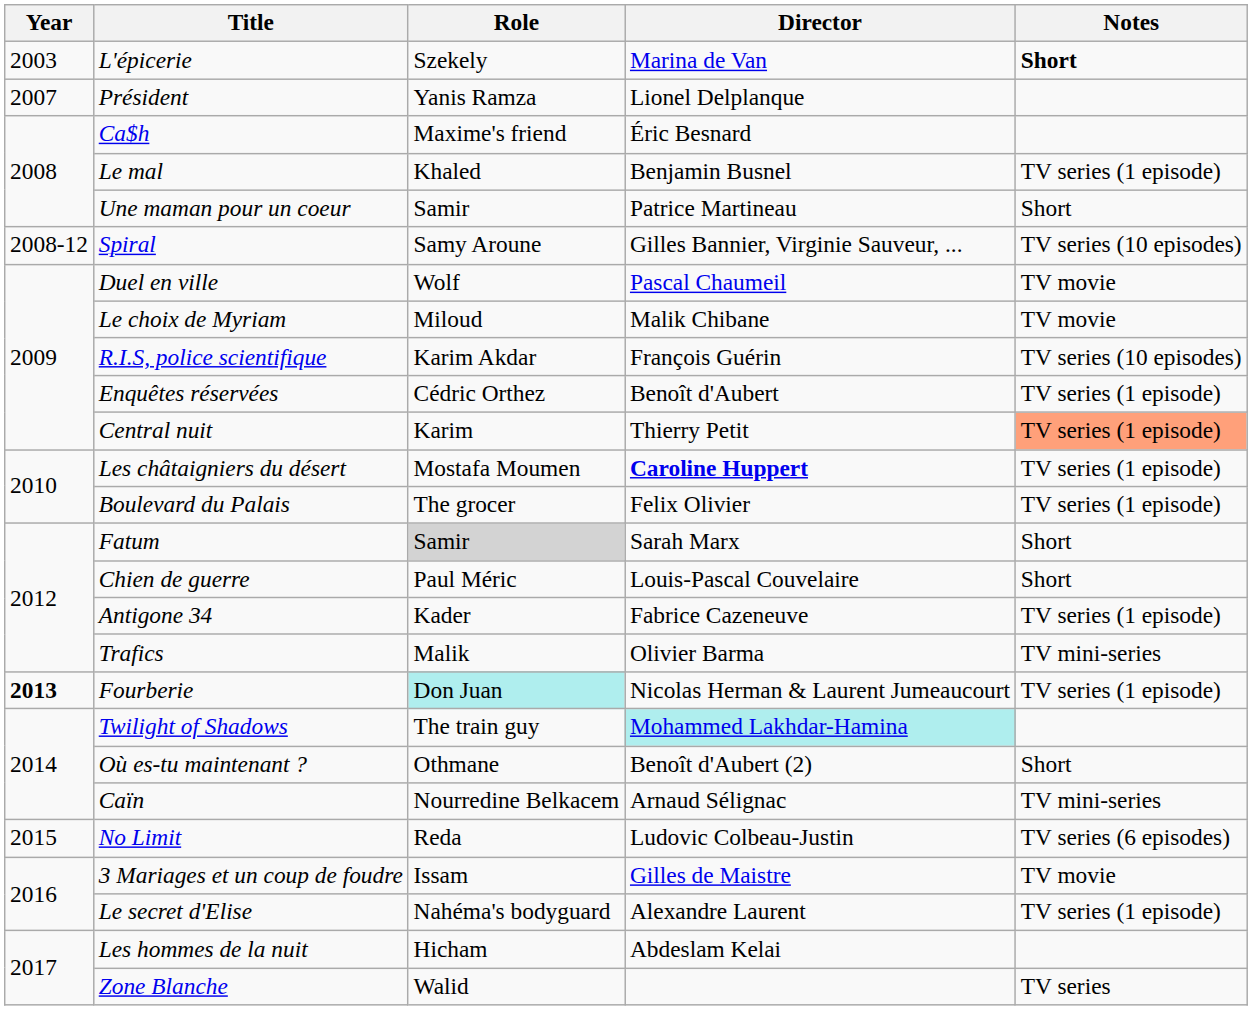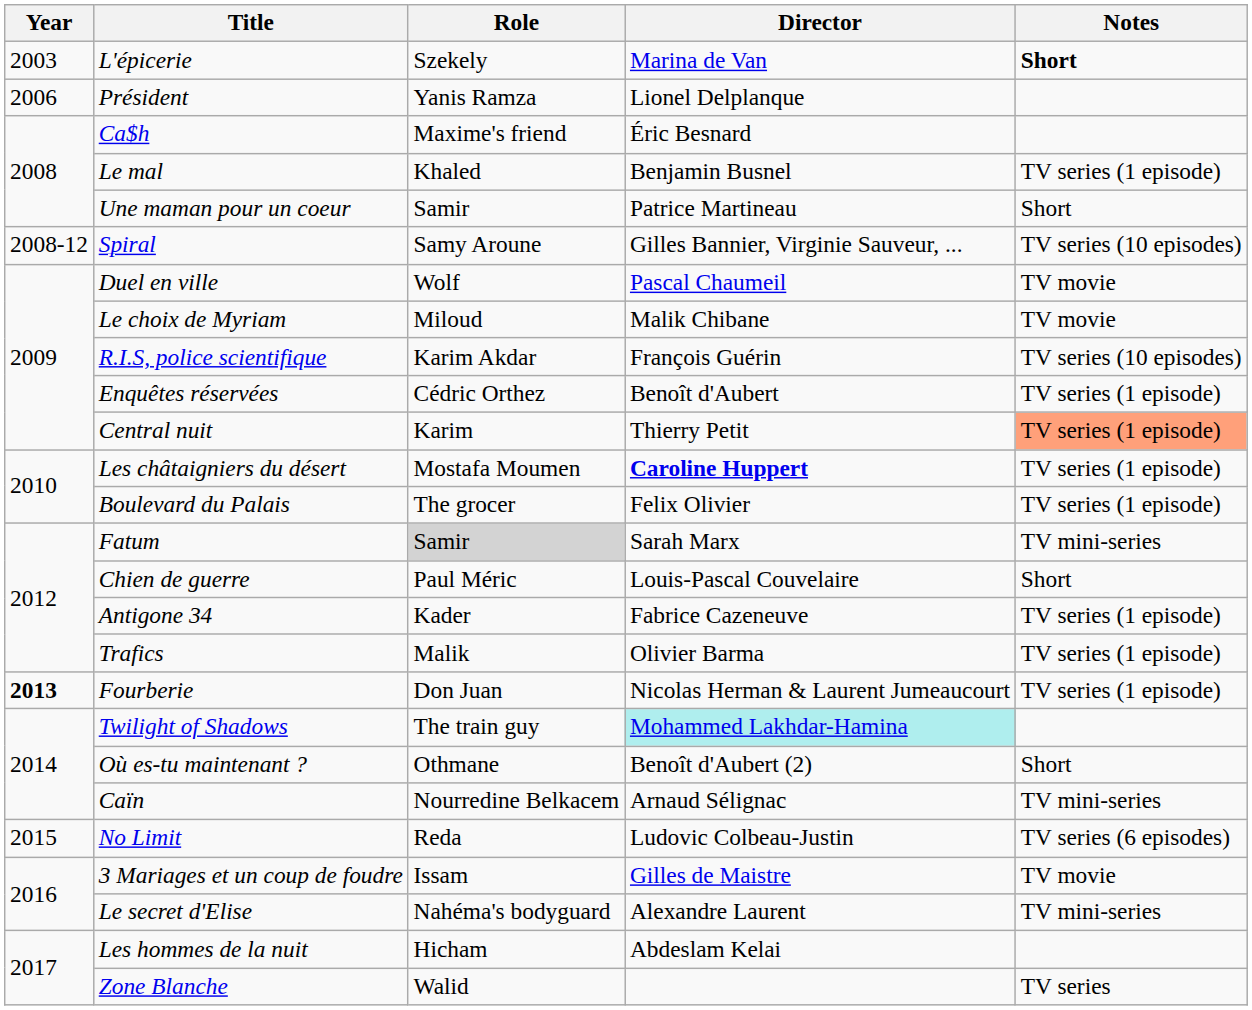Président | Year: 2007 -> 2006
Fatum | Notes: Short -> TV mini-series
Trafics | Notes: TV mini-series -> TV series (1 episode)
Fourberie | Role: paleturquoise background -> no background
Le secret d'Elise | Notes: TV series (1 episode) -> TV mini-series
